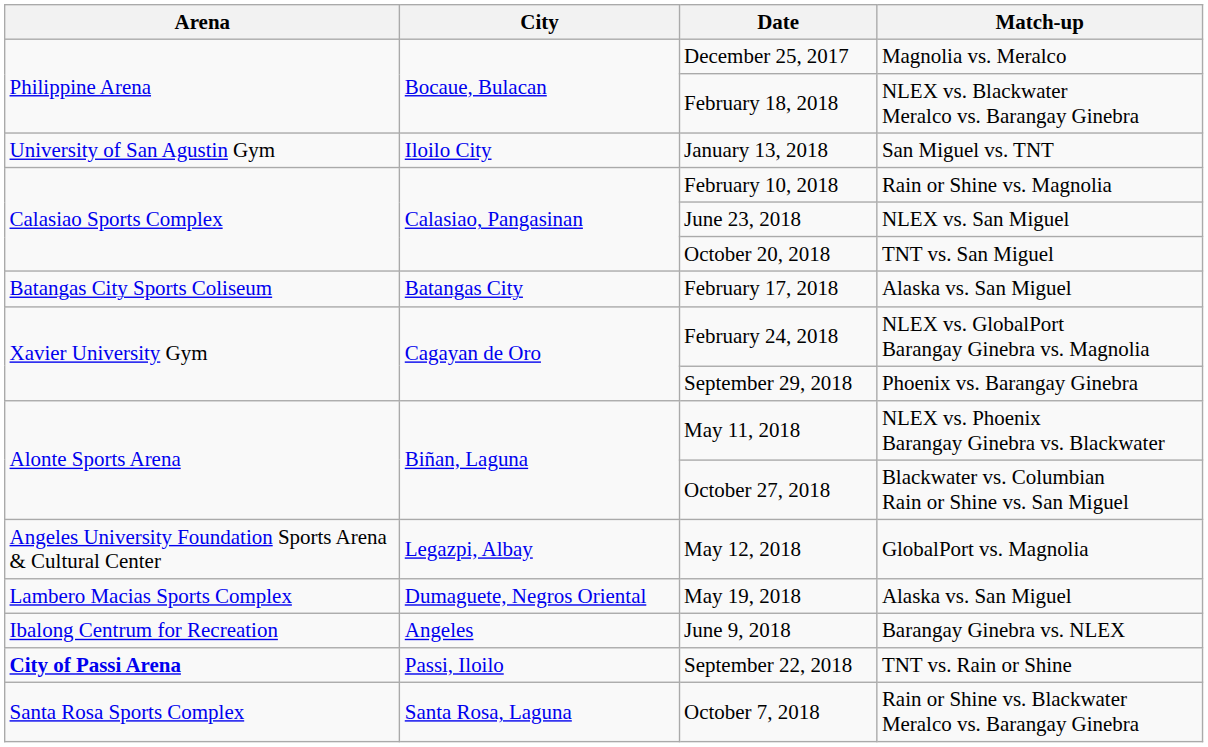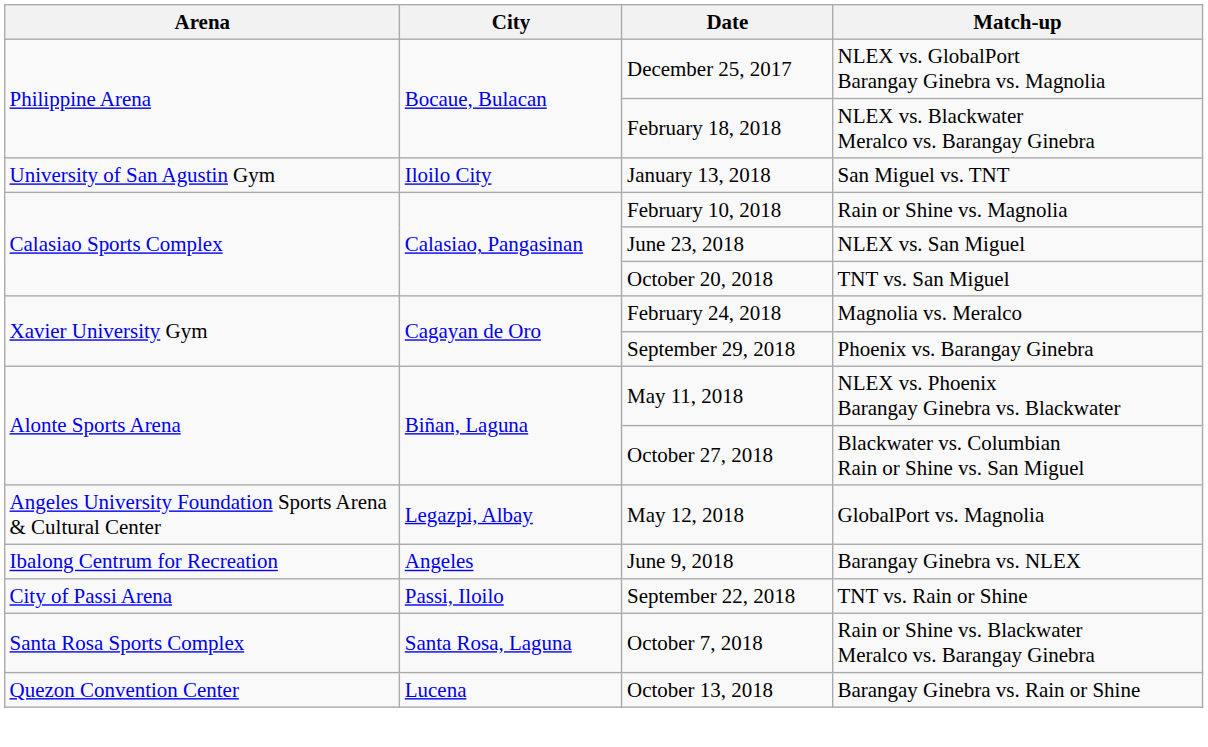December 25, 2017 | Match-up: Magnolia vs. Meralco -> NLEX vs. GlobalPort Barangay Ginebra vs. Magnolia
- row: Batangas City Sports Coliseum | Batangas City | February 17, 2018 | Alaska vs. San Miguel
February 24, 2018 | Match-up: NLEX vs. GlobalPort Barangay Ginebra vs. Magnolia -> Magnolia vs. Meralco
- row: Lambero Macias Sports Complex | Dumaguete, Negros Oriental | May 19, 2018 | Alaska vs. San Miguel
September 22, 2018 | Arena: bold -> normal
+ row: Quezon Convention Center | Lucena | October 13, 2018 | Barangay Ginebra vs. Rain or Shine
